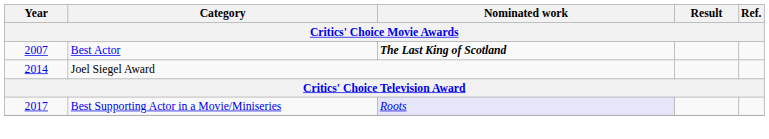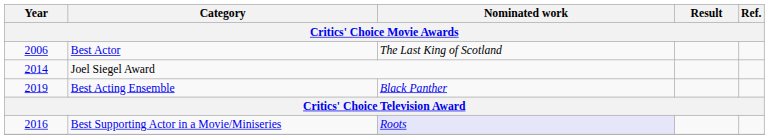Best Actor | Year: 2007 -> 2006
Best Actor | Nominated work: bold -> normal
+ row: 2019 | Best Acting Ensemble | Black Panther
Best Supporting Actor in a Movie/Miniseries | Year: 2017 -> 2016
